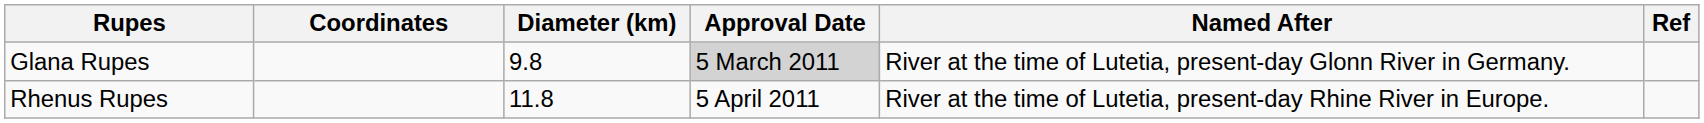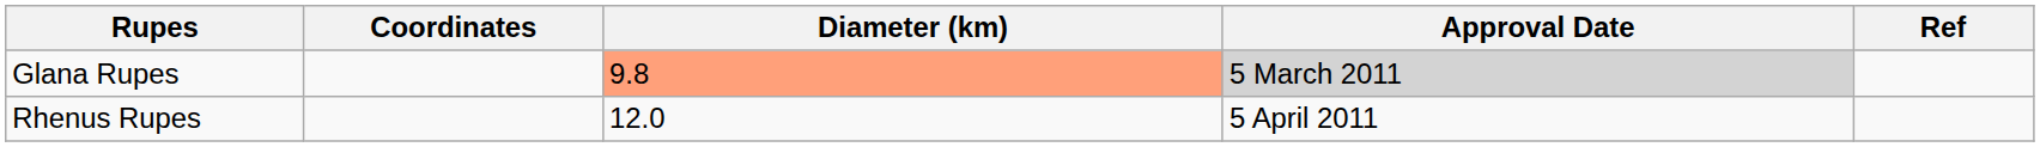- column: Named After | River at the time of Lutetia, present-day Glonn River in Germany. | River at the time of Lutetia, present-day Rhine River in Europe.
Glana Rupes | Diameter (km): no background -> lightsalmon background
Rhenus Rupes | Diameter (km): 11.8 -> 12.0
